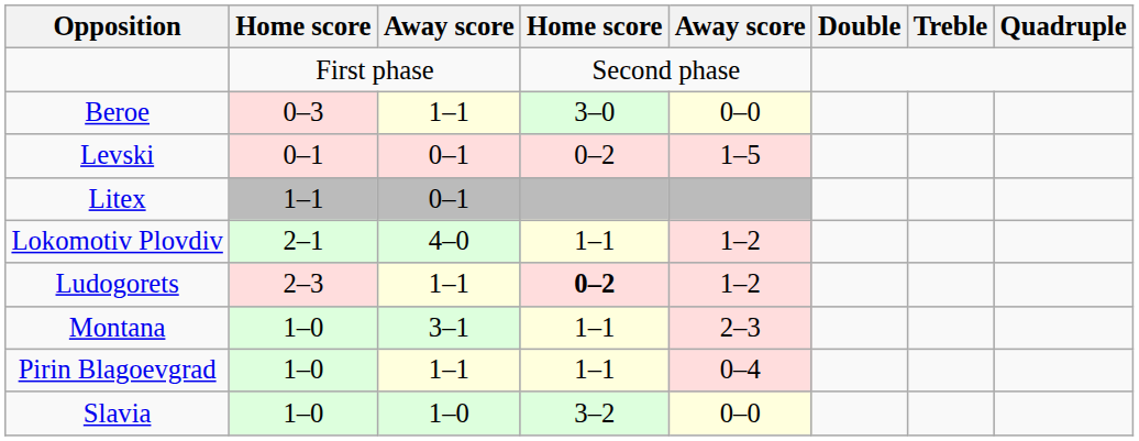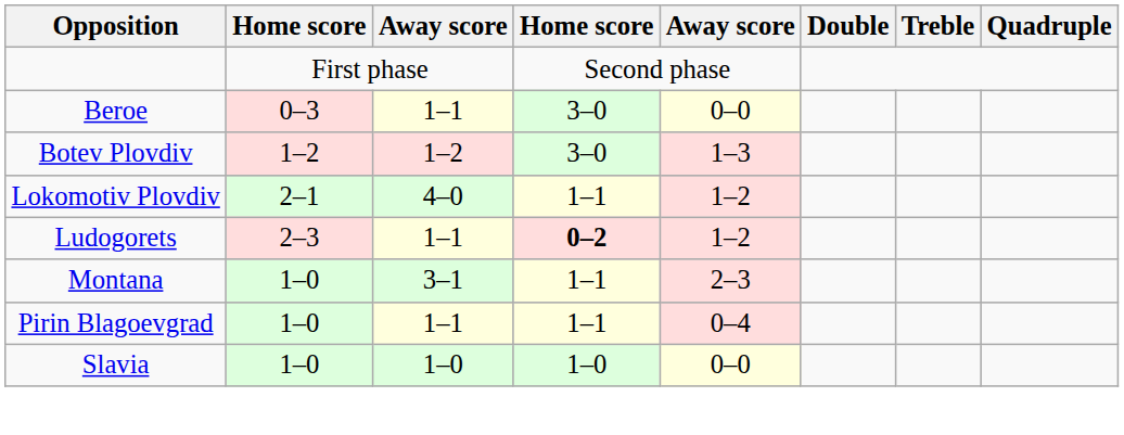+ row: Botev Plovdiv | 1–2 | 1–2 | 3–0 | 1–3
- row: Levski | 0–1 | 0–1 | 0–2 | 1–5
- row: Litex | 1–1 | 0–1
Slavia | column 4: 3–2 -> 1–0
